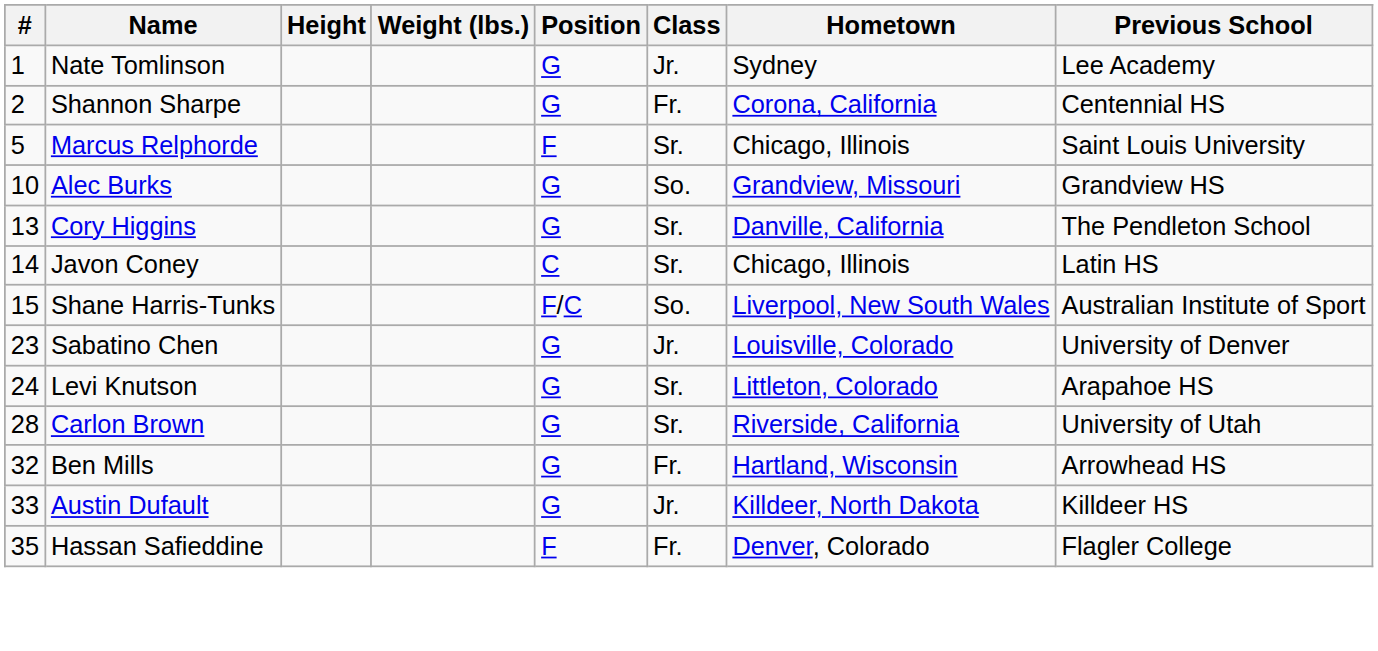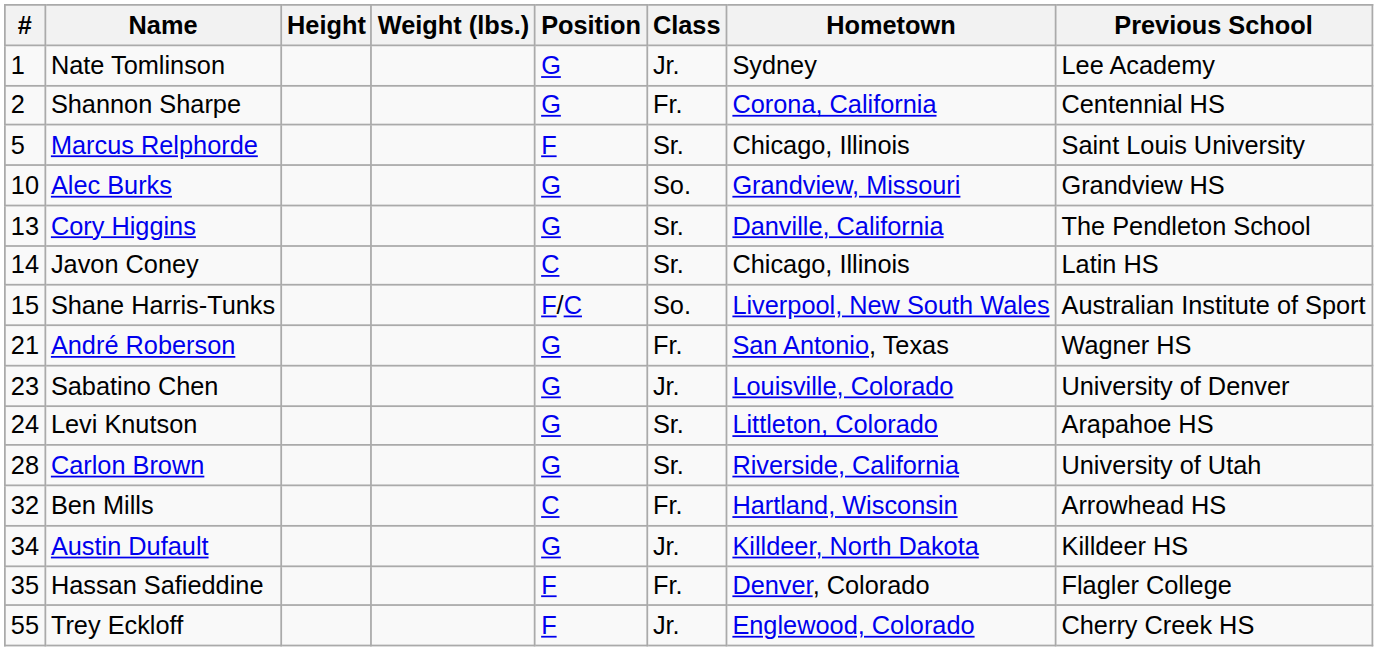+ row: 21 | André Roberson | G | Fr. | San Antonio, Texas | Wagner HS
Ben Mills | Position: G -> C
Austin Dufault | #: 33 -> 34
+ row: 55 | Trey Eckloff | F | Jr. | Englewood, Colorado | Cherry Creek HS
